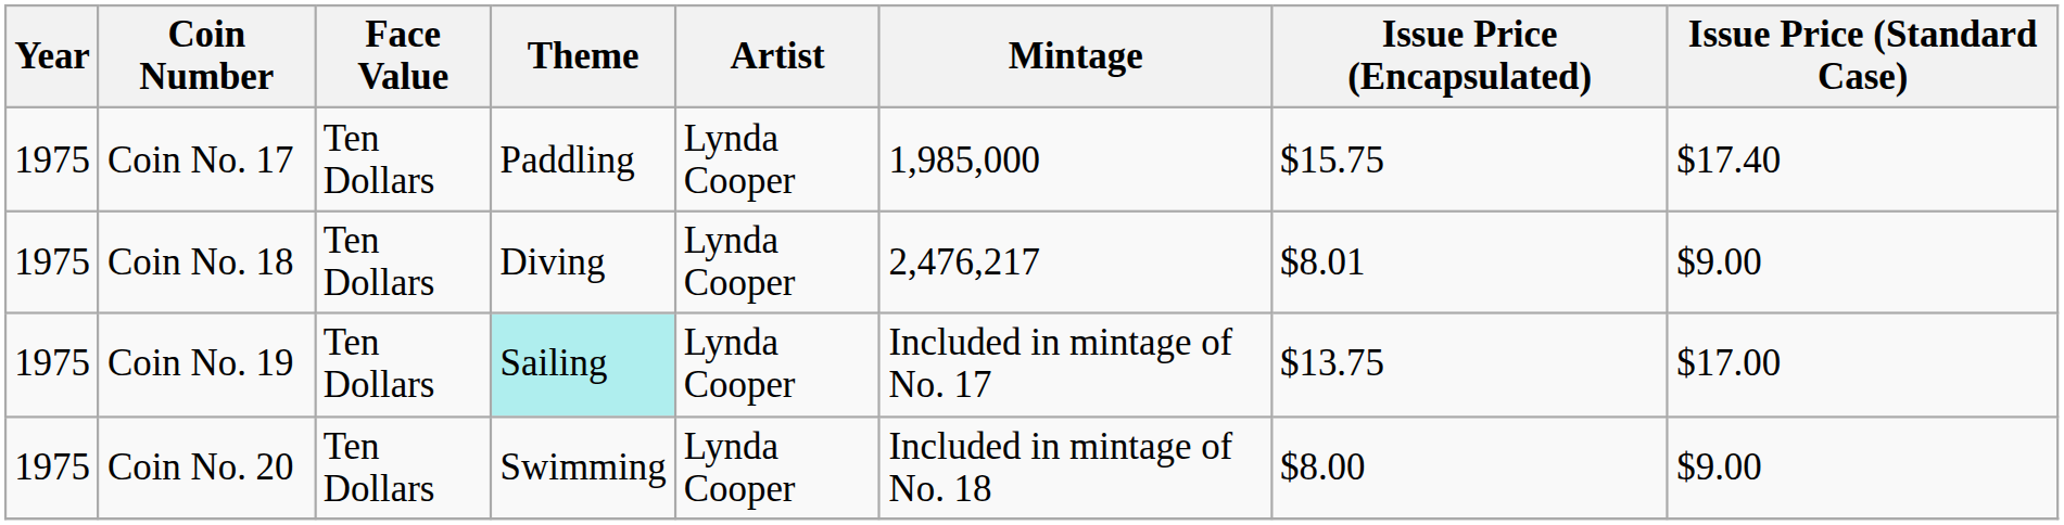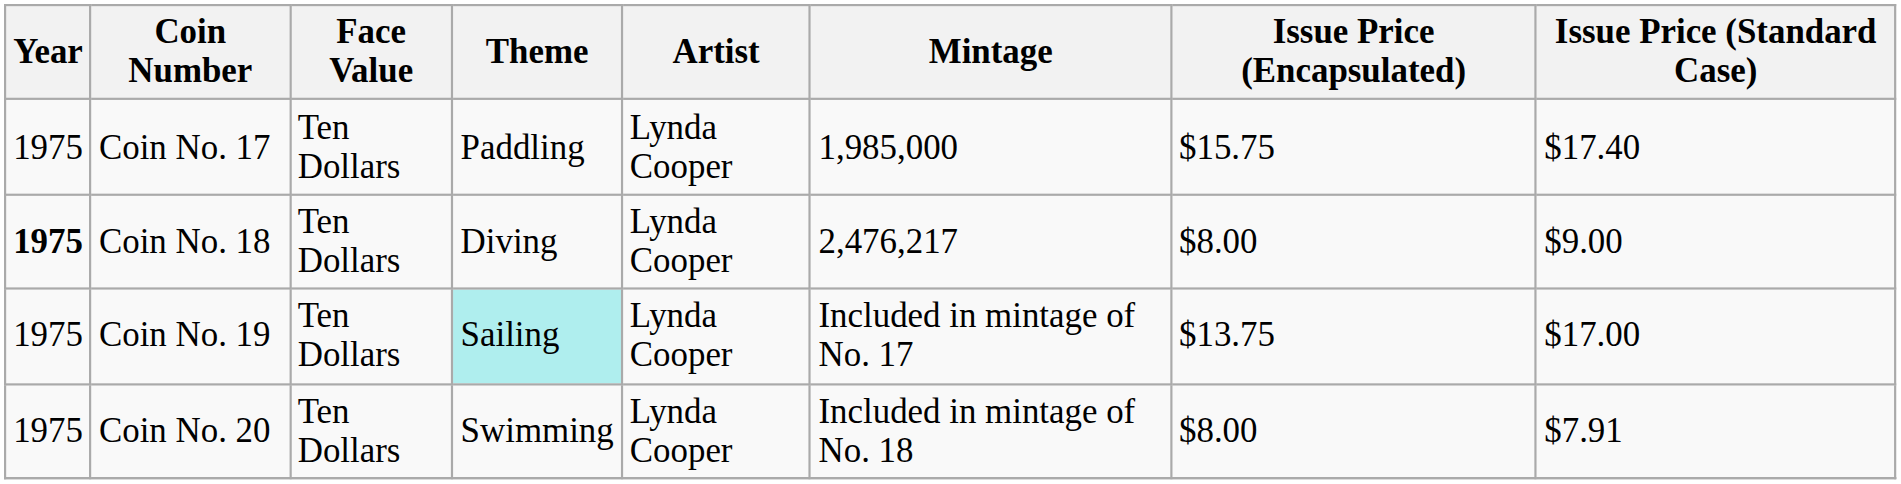Coin No. 18 | Year: normal -> bold
Coin No. 18 | Issue Price (Encapsulated): $8.01 -> $8.00
Coin No. 20 | Issue Price (Standard Case): $9.00 -> $7.91
